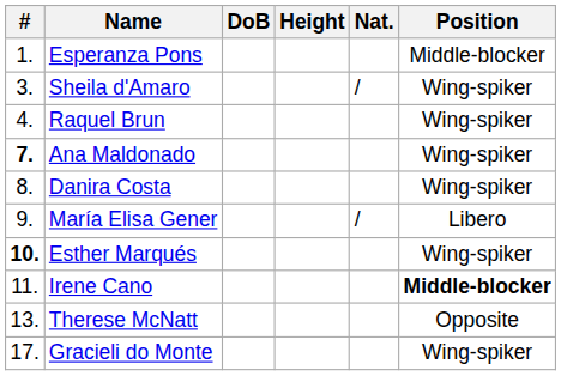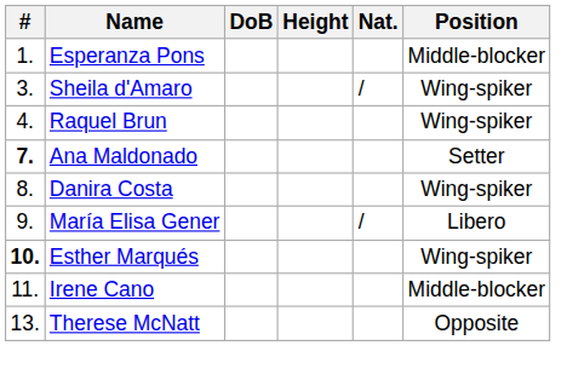Ana Maldonado | Position: Wing-spiker -> Setter
Irene Cano | Position: bold -> normal
- row: 17. | Gracieli do Monte | Wing-spiker
